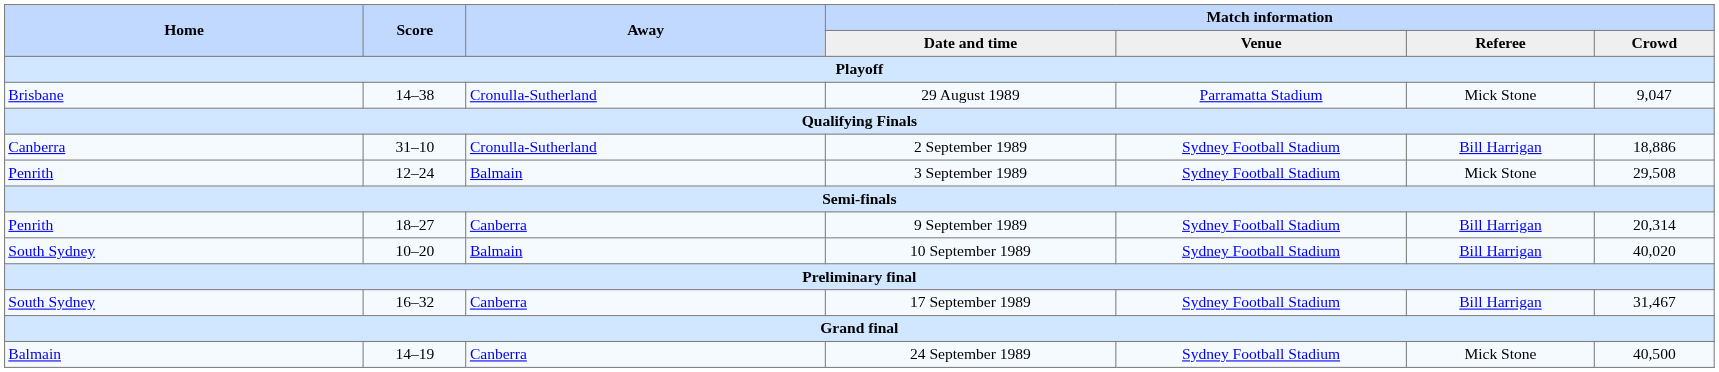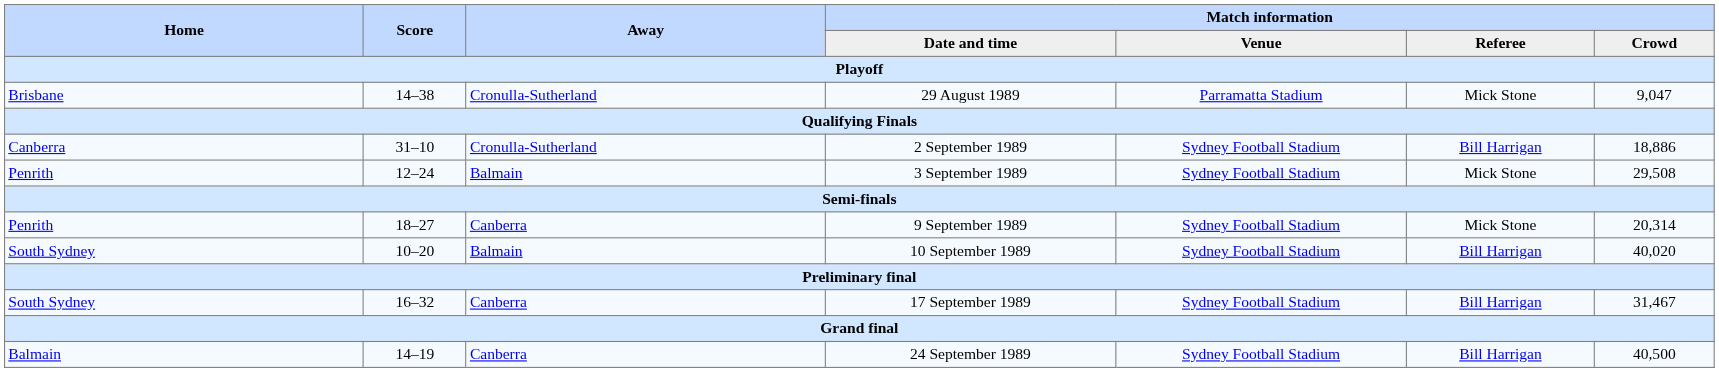9 September 1989 | Match information / Referee: Bill Harrigan -> Mick Stone
24 September 1989 | Match information / Referee: Mick Stone -> Bill Harrigan
